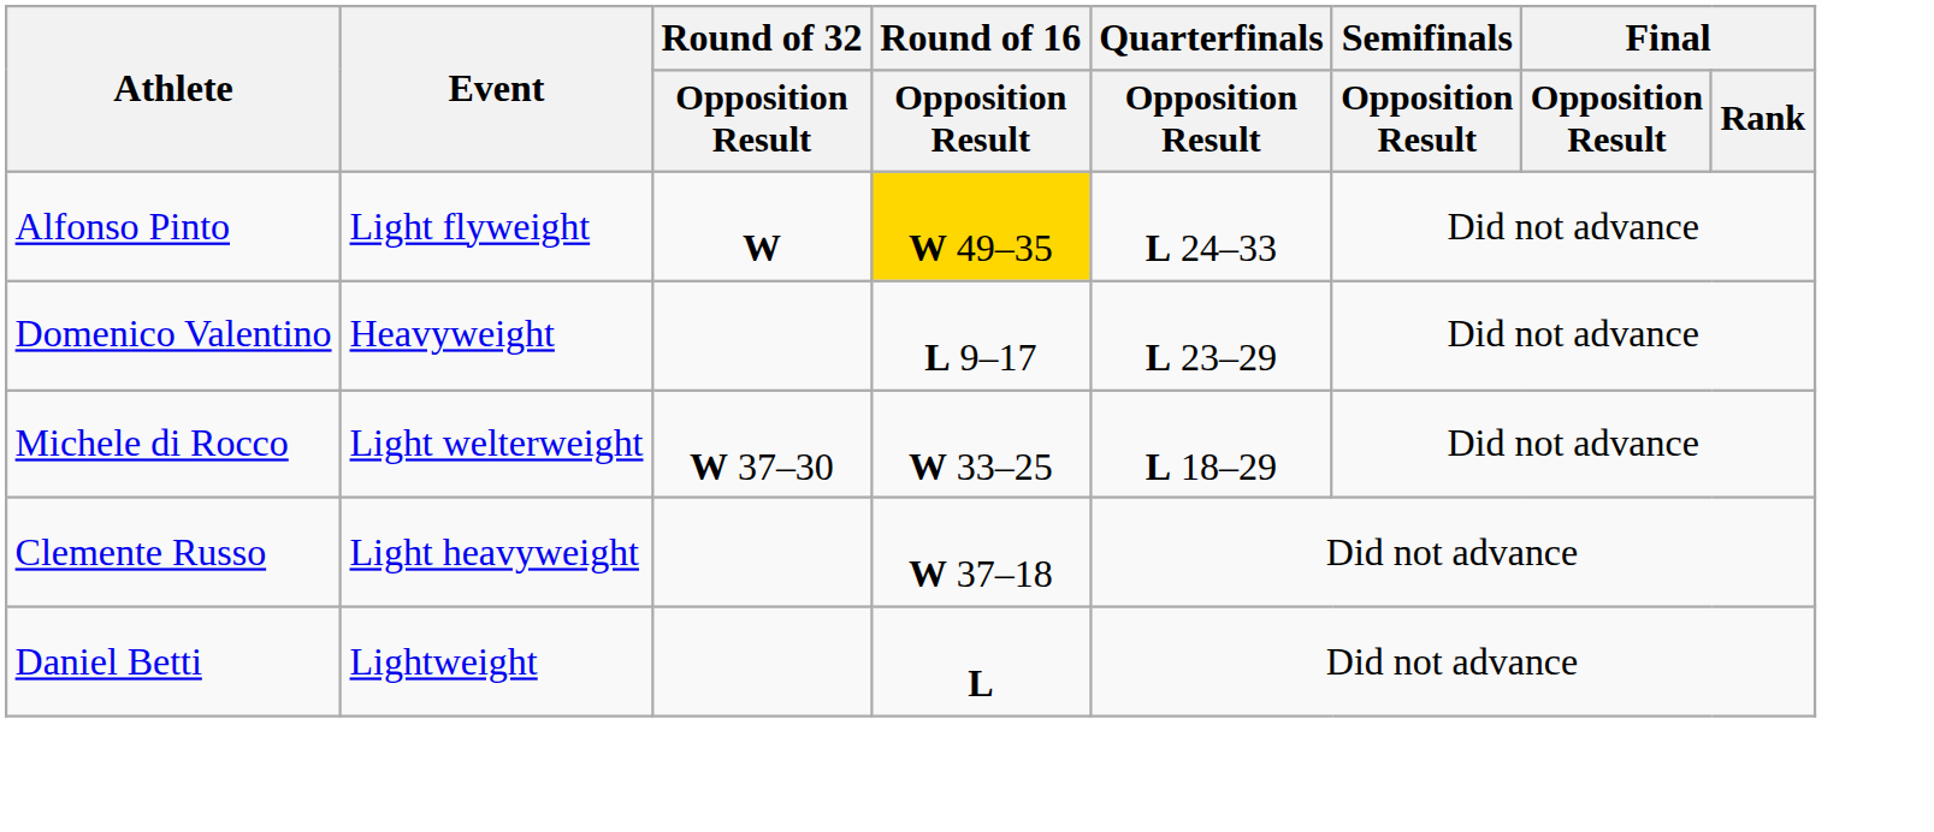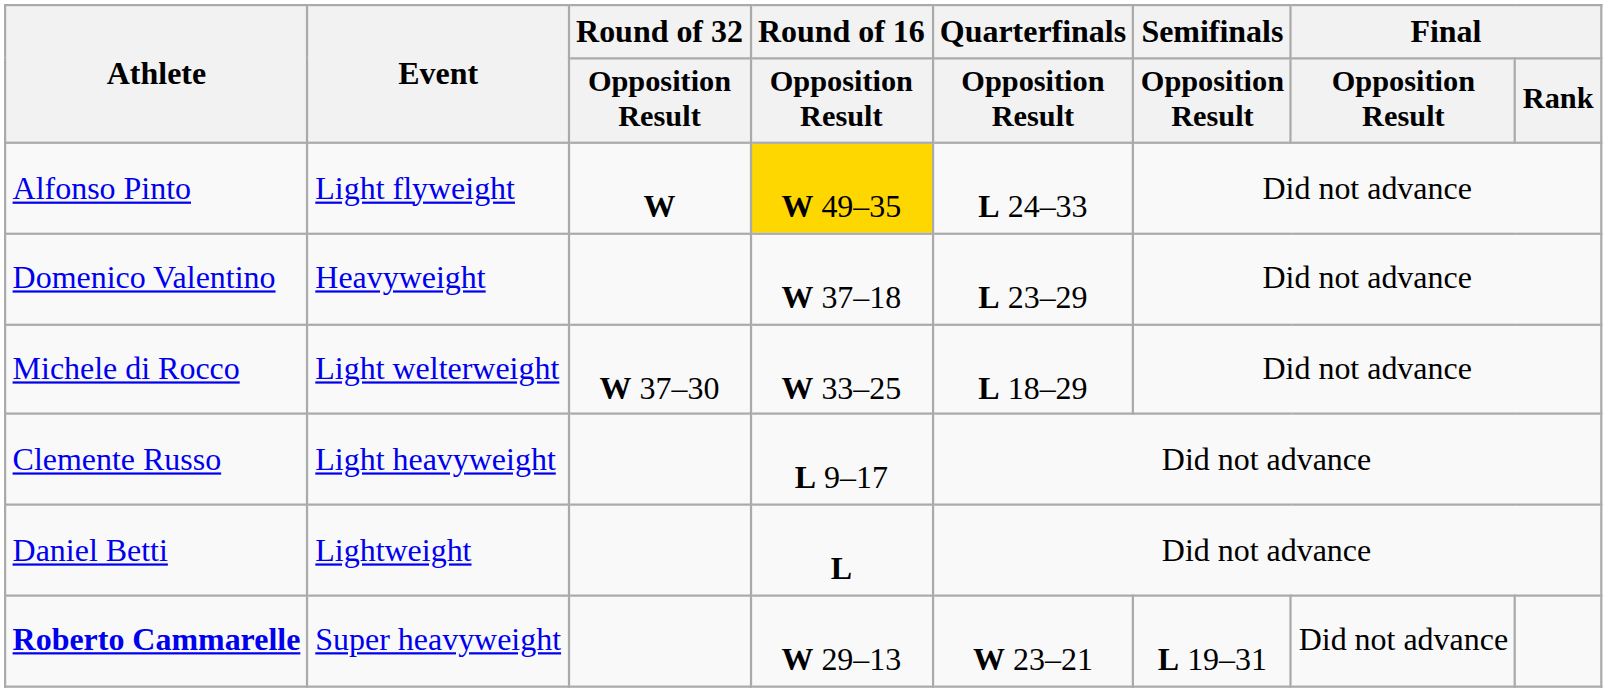Domenico Valentino | Round of 16 / Opposition Result: L 9–17 -> W 37–18
Clemente Russo | Round of 16 / Opposition Result: W 37–18 -> L 9–17
+ row: Roberto Cammarelle | Super heavyweight | W 29–13 | W 23–21 | L 19–31 | Did not advance
